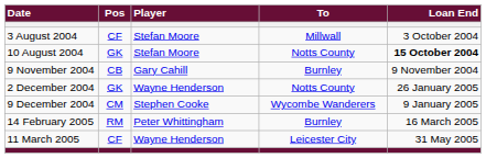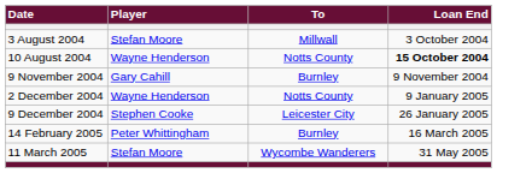- column: Pos | CF | GK | CB | GK | CM | RM | CF
10 August 2004 | Player: Stefan Moore -> Wayne Henderson
2 December 2004 | Loan End: 26 January 2005 -> 9 January 2005
9 December 2004 | To: Wycombe Wanderers -> Leicester City
9 December 2004 | Loan End: 9 January 2005 -> 26 January 2005
11 March 2005 | Player: Wayne Henderson -> Stefan Moore
11 March 2005 | To: Leicester City -> Wycombe Wanderers
